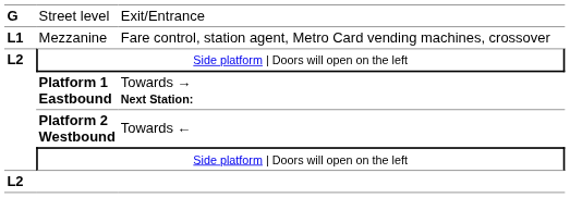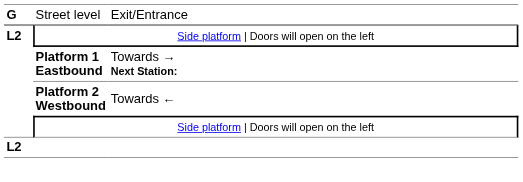- row: L1 | Mezzanine | Fare control, station agent, Metro Card vending machines, crossover
